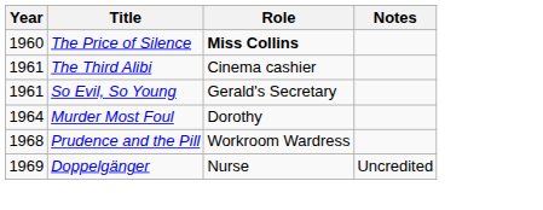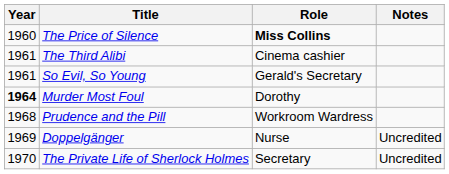Murder Most Foul | Year: normal -> bold
+ row: 1970 | The Private Life of Sherlock Holmes | Secretary | Uncredited
